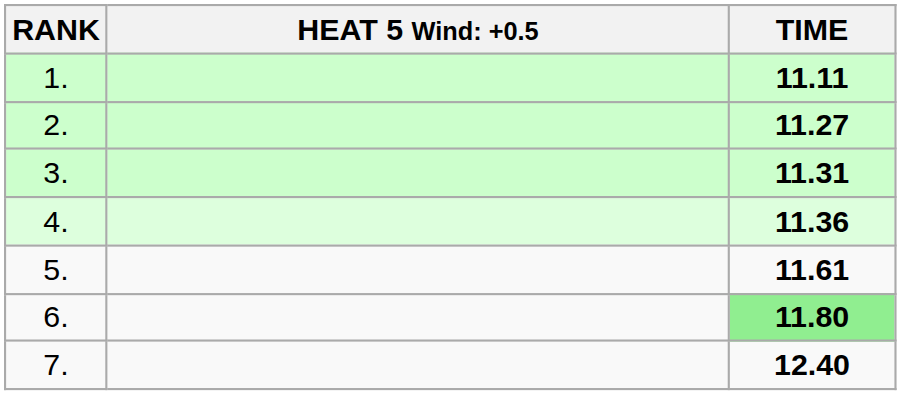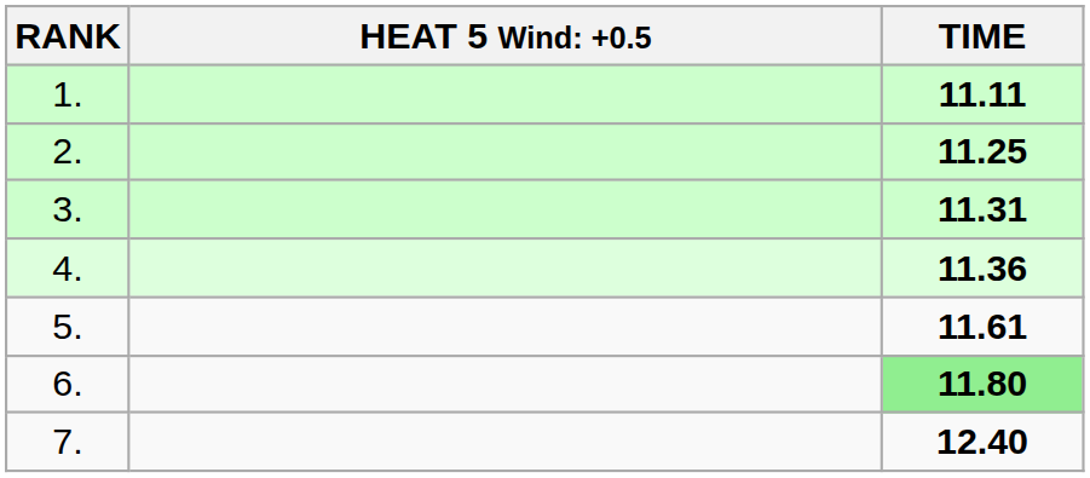2. | TIME: 11.27 -> 11.25
